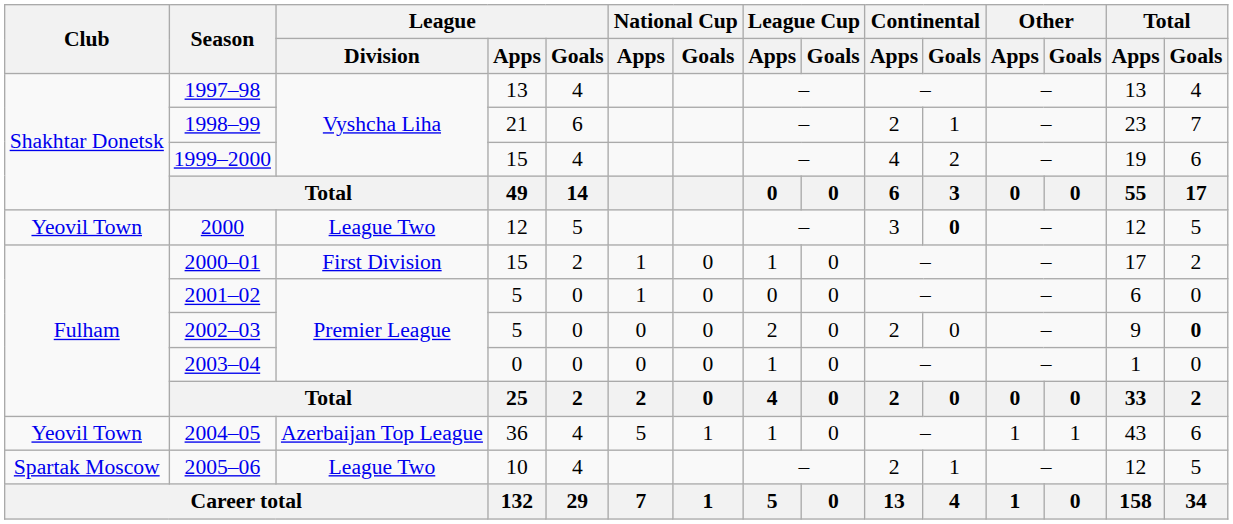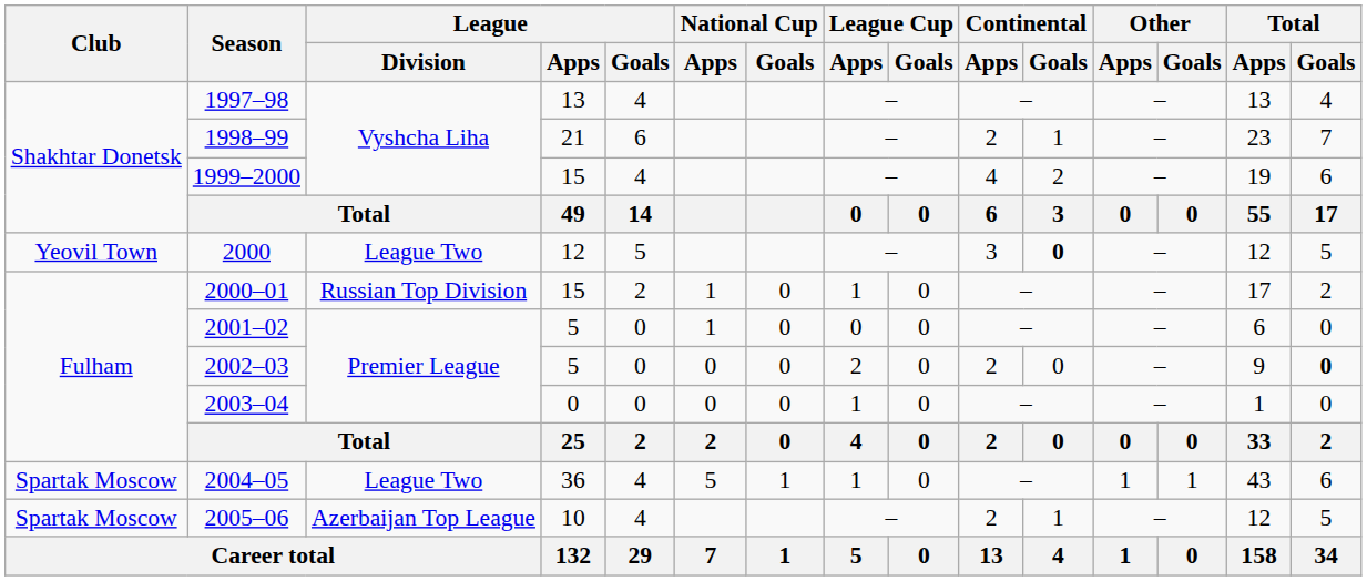2000–01 | League / Division: First Division -> Russian Top Division
2004–05 | Club: Yeovil Town -> Spartak Moscow
2004–05 | League / Division: Azerbaijan Top League -> League Two
2005–06 | League / Division: League Two -> Azerbaijan Top League
